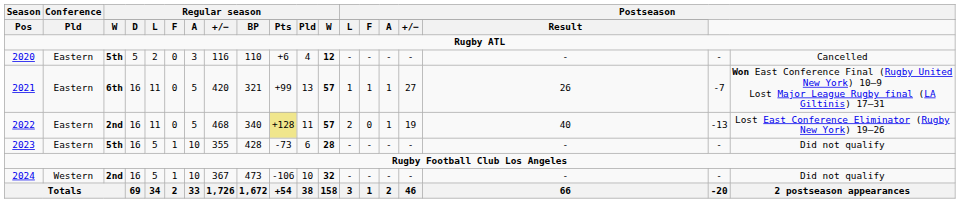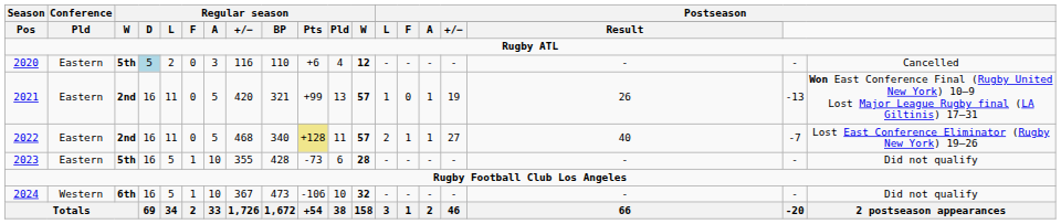2020 | column 4: no background -> lightblue background
2021 | column 3: 6th -> 2nd
2021 | column 14: 1 -> 0
2021 | column 16: 27 -> 19
2021 | column 18: -7 -> -13
2022 | column 14: 0 -> 1
2022 | column 16: 19 -> 27
2022 | column 18: -13 -> -7
2024 | column 3: 2nd -> 6th
